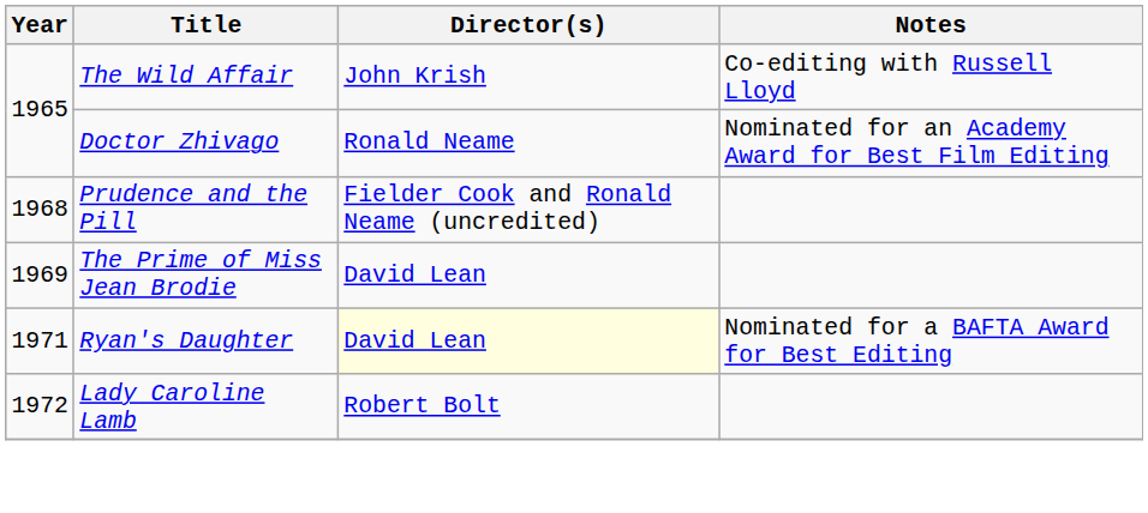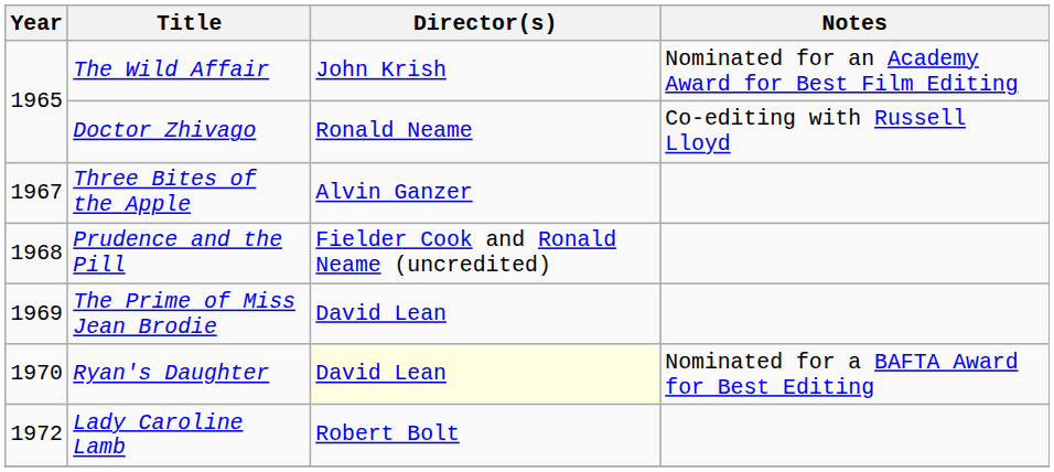The Wild Affair | Notes: Co-editing with Russell Lloyd -> Nominated for an Academy Award for Best Film Editing
Doctor Zhivago | Notes: Nominated for an Academy Award for Best Film Editing -> Co-editing with Russell Lloyd
+ row: 1967 | Three Bites of the Apple | Alvin Ganzer
Ryan's Daughter | Year: 1971 -> 1970
